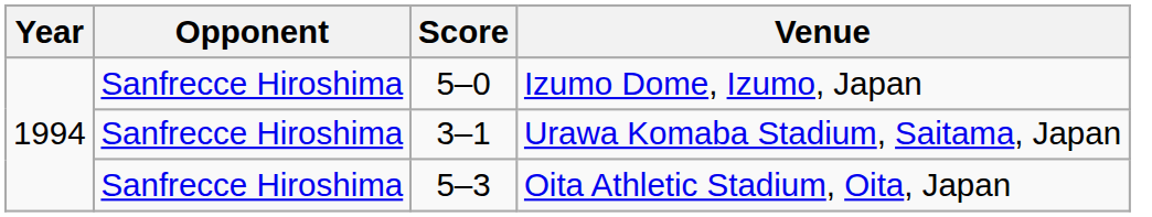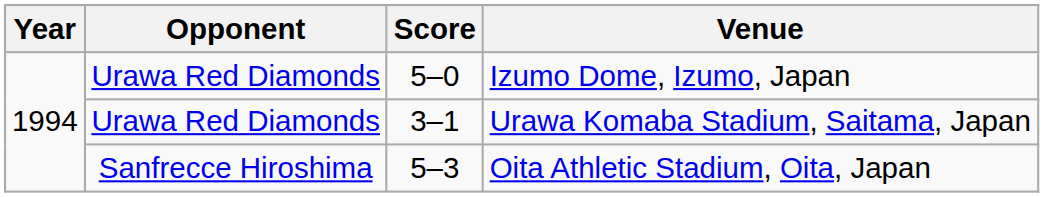Izumo Dome, Izumo, Japan | Opponent: Sanfrecce Hiroshima -> Urawa Red Diamonds
Urawa Komaba Stadium, Saitama, Japan | Opponent: Sanfrecce Hiroshima -> Urawa Red Diamonds
